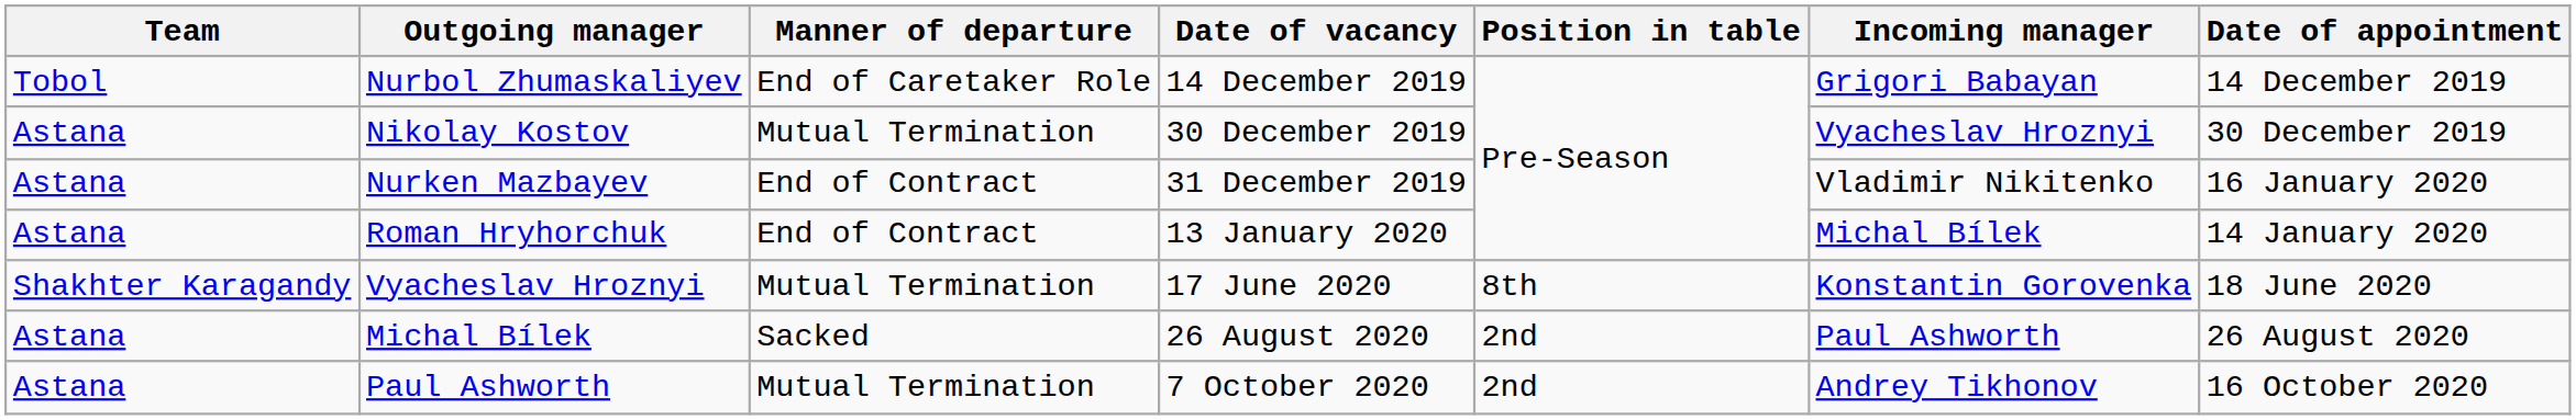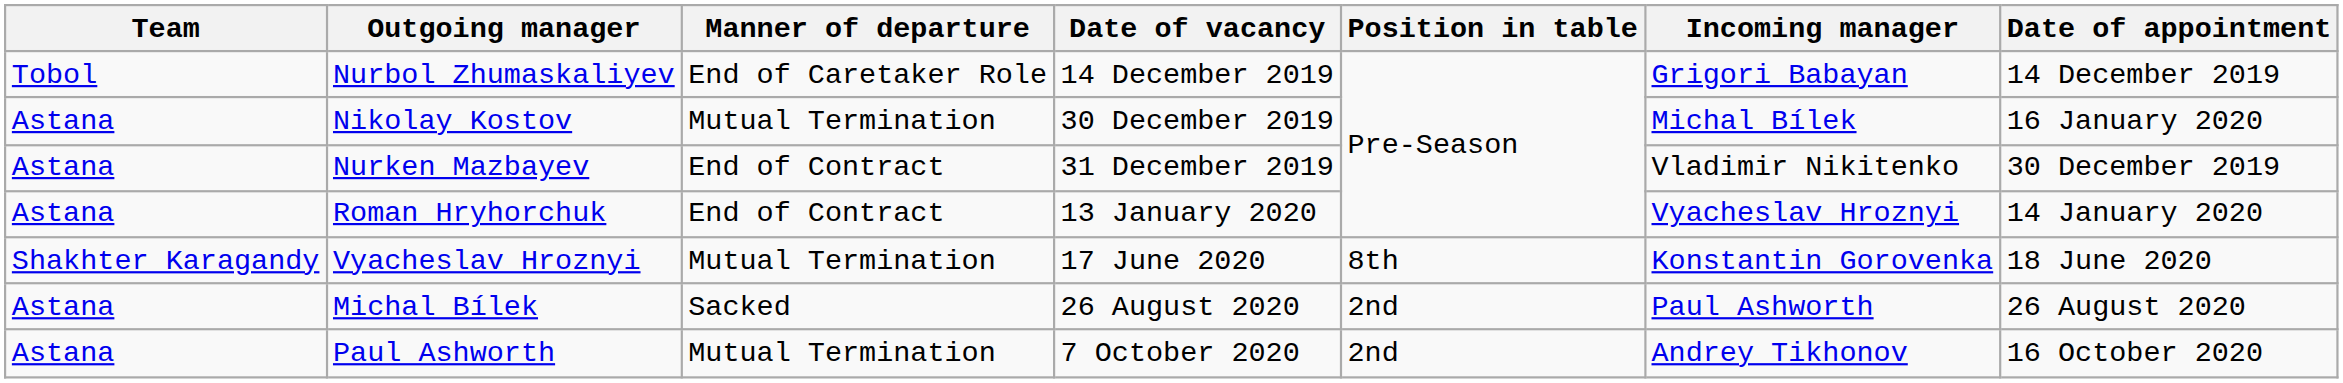Nikolay Kostov | Incoming manager: Vyacheslav Hroznyi -> Michal Bílek
Nikolay Kostov | Date of appointment: 30 December 2019 -> 16 January 2020
Nurken Mazbayev | Date of appointment: 16 January 2020 -> 30 December 2019
Roman Hryhorchuk | Incoming manager: Michal Bílek -> Vyacheslav Hroznyi
